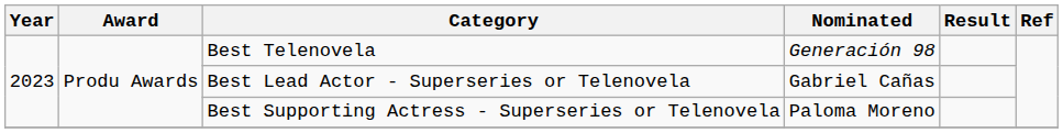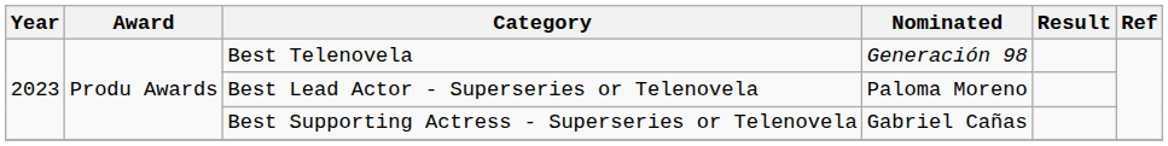Best Lead Actor - Superseries or Telenovela | Nominated: Gabriel Cañas -> Paloma Moreno
Best Supporting Actress - Superseries or Telenovela | Nominated: Paloma Moreno -> Gabriel Cañas
